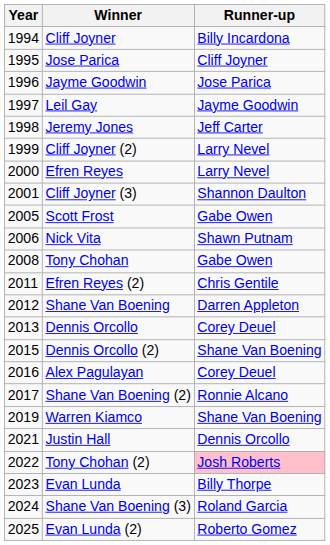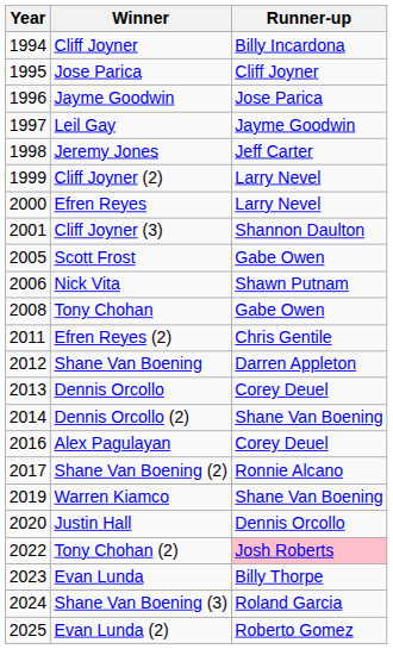Dennis Orcollo (2) | Year: 2015 -> 2014
Justin Hall | Year: 2021 -> 2020
